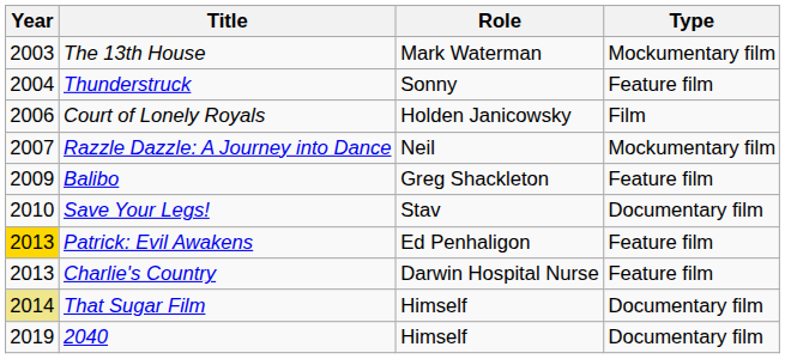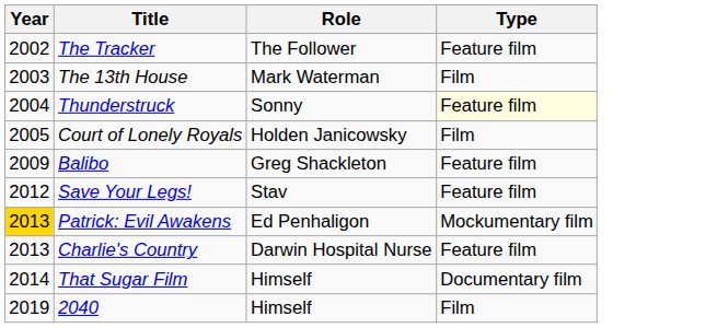+ row: 2002 | The Tracker | The Follower | Feature film
The 13th House | Type: Mockumentary film -> Film
Thunderstruck | Type: no background -> lightyellow background
Court of Lonely Royals | Year: 2006 -> 2005
- row: 2007 | Razzle Dazzle: A Journey into Dance | Neil | Mockumentary film
Save Your Legs! | Year: 2010 -> 2012
Save Your Legs! | Type: Documentary film -> Feature film
Patrick: Evil Awakens | Type: Feature film -> Mockumentary film
That Sugar Film | Year: khaki background -> no background
2040 | Type: Documentary film -> Film
